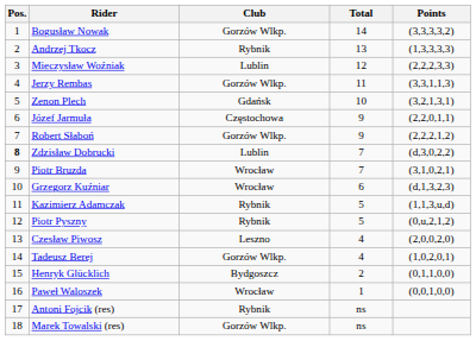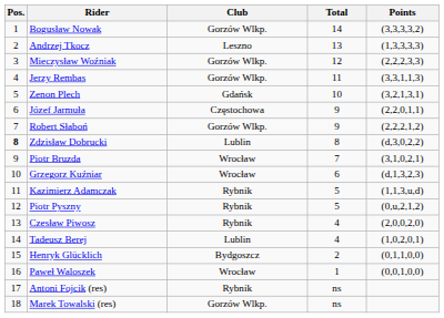Andrzej Tkocz | Club: Rybnik -> Leszno
Mieczysław Woźniak | Club: Lublin -> Gorzów Wlkp.
Zdzisław Dobrucki | Total: 7 -> 8
Czesław Piwosz | Club: Leszno -> Rybnik
Tadeusz Berej | Club: Gorzów Wlkp. -> Lublin
